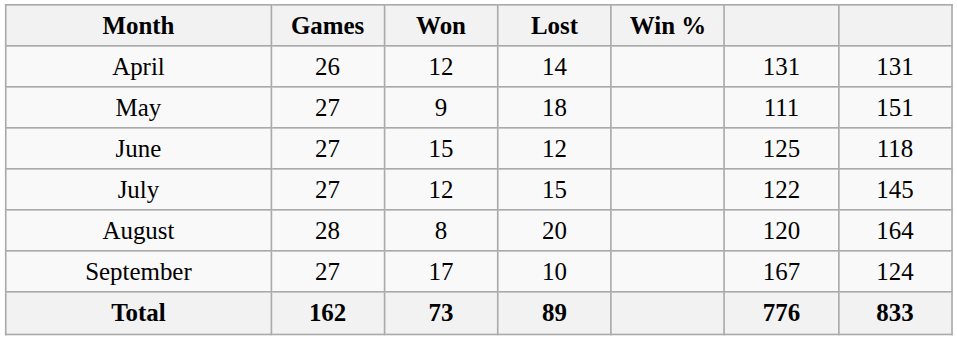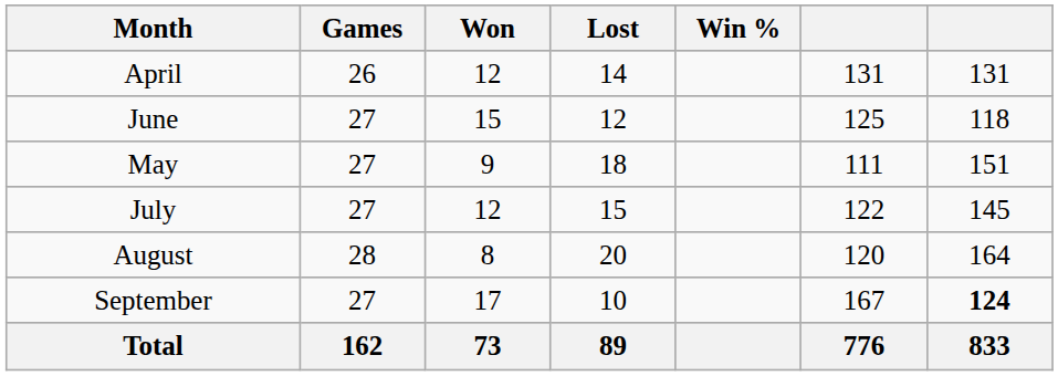rows swapped: May <-> June
September | column 7: normal -> bold
